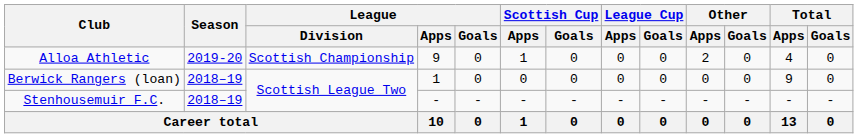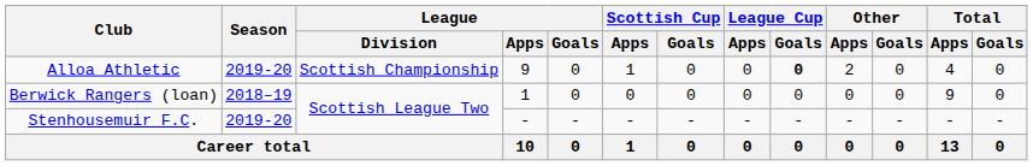Alloa Athletic | League Cup / Goals: normal -> bold
Stenhousemuir F.C. | Season: 2018–19 -> 2019-20
